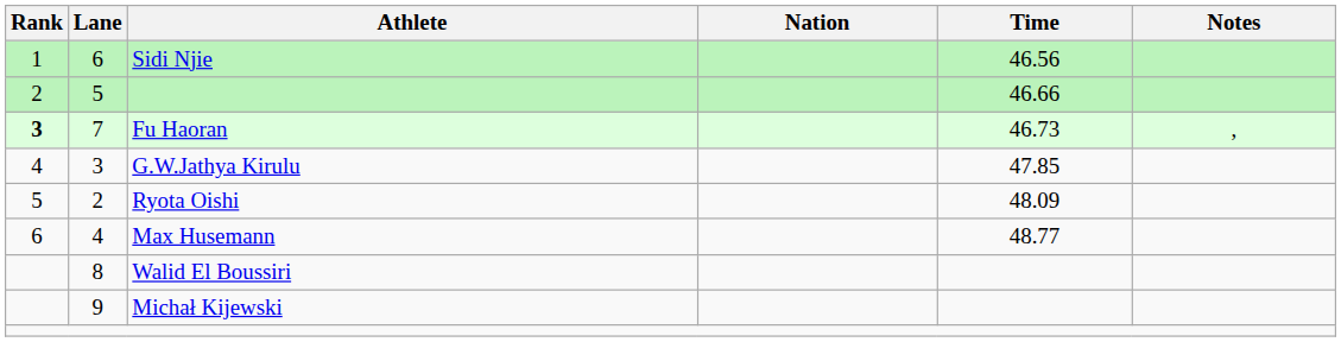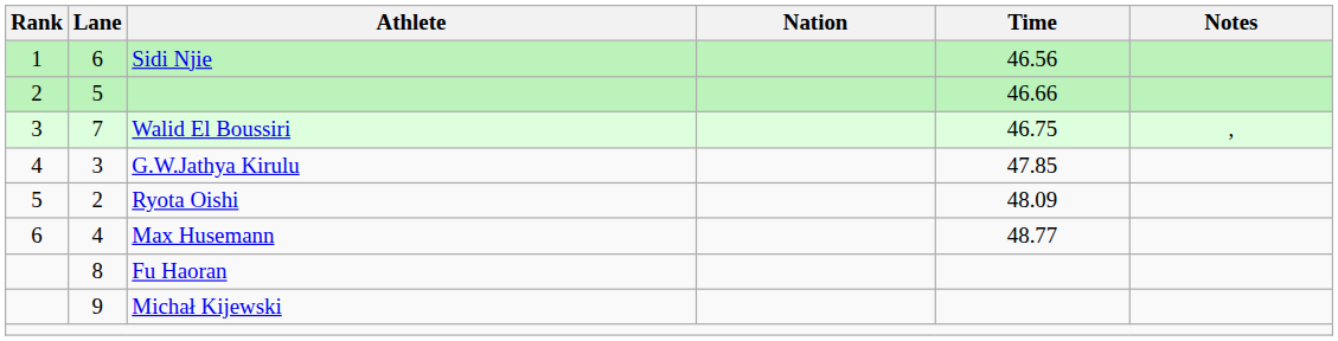7 | Rank: bold -> normal
7 | Athlete: Fu Haoran -> Walid El Boussiri
7 | Time: 46.73 -> 46.75
8 | Athlete: Walid El Boussiri -> Fu Haoran
